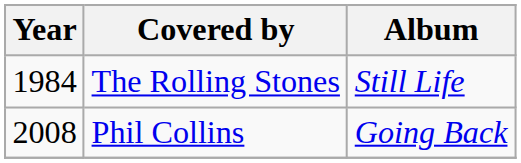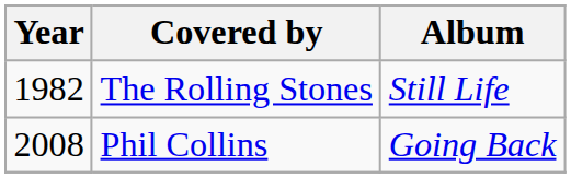The Rolling Stones | Year: 1984 -> 1982
